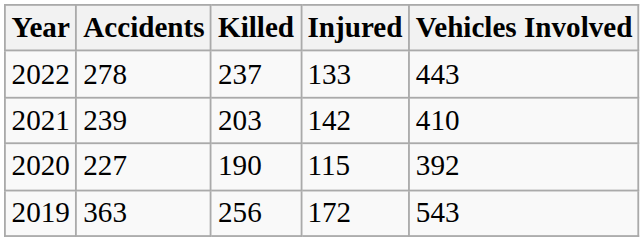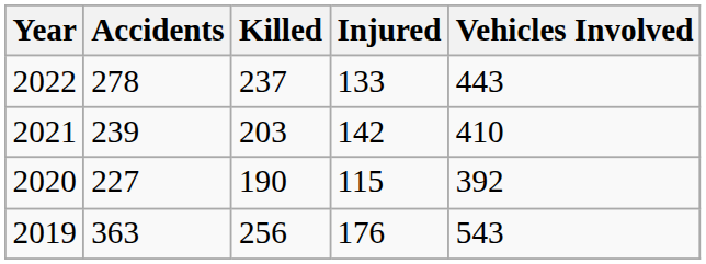2019 | Injured: 172 -> 176
